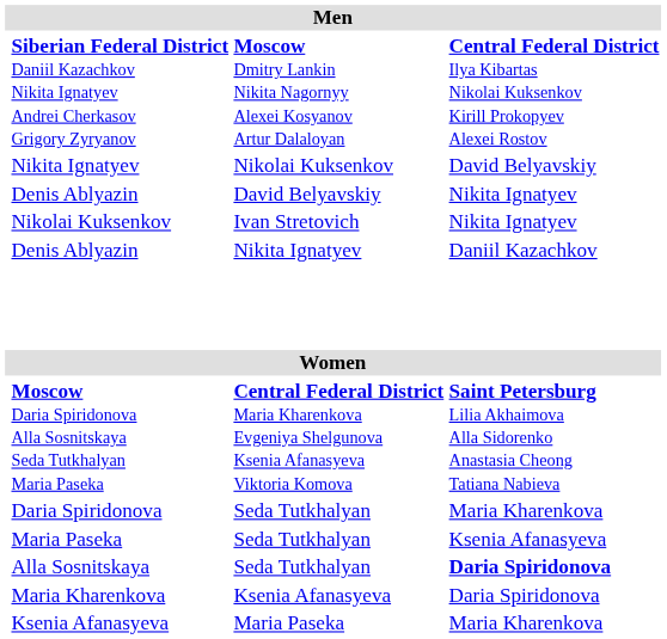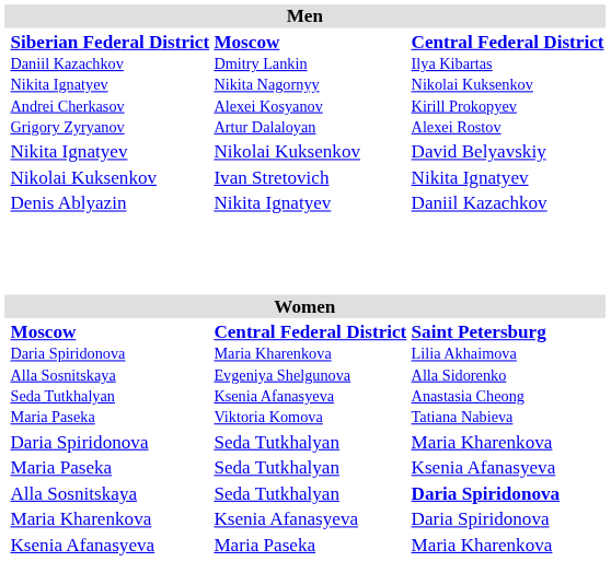- row: Denis Ablyazin | David Belyavskiy | Nikita Ignatyev
